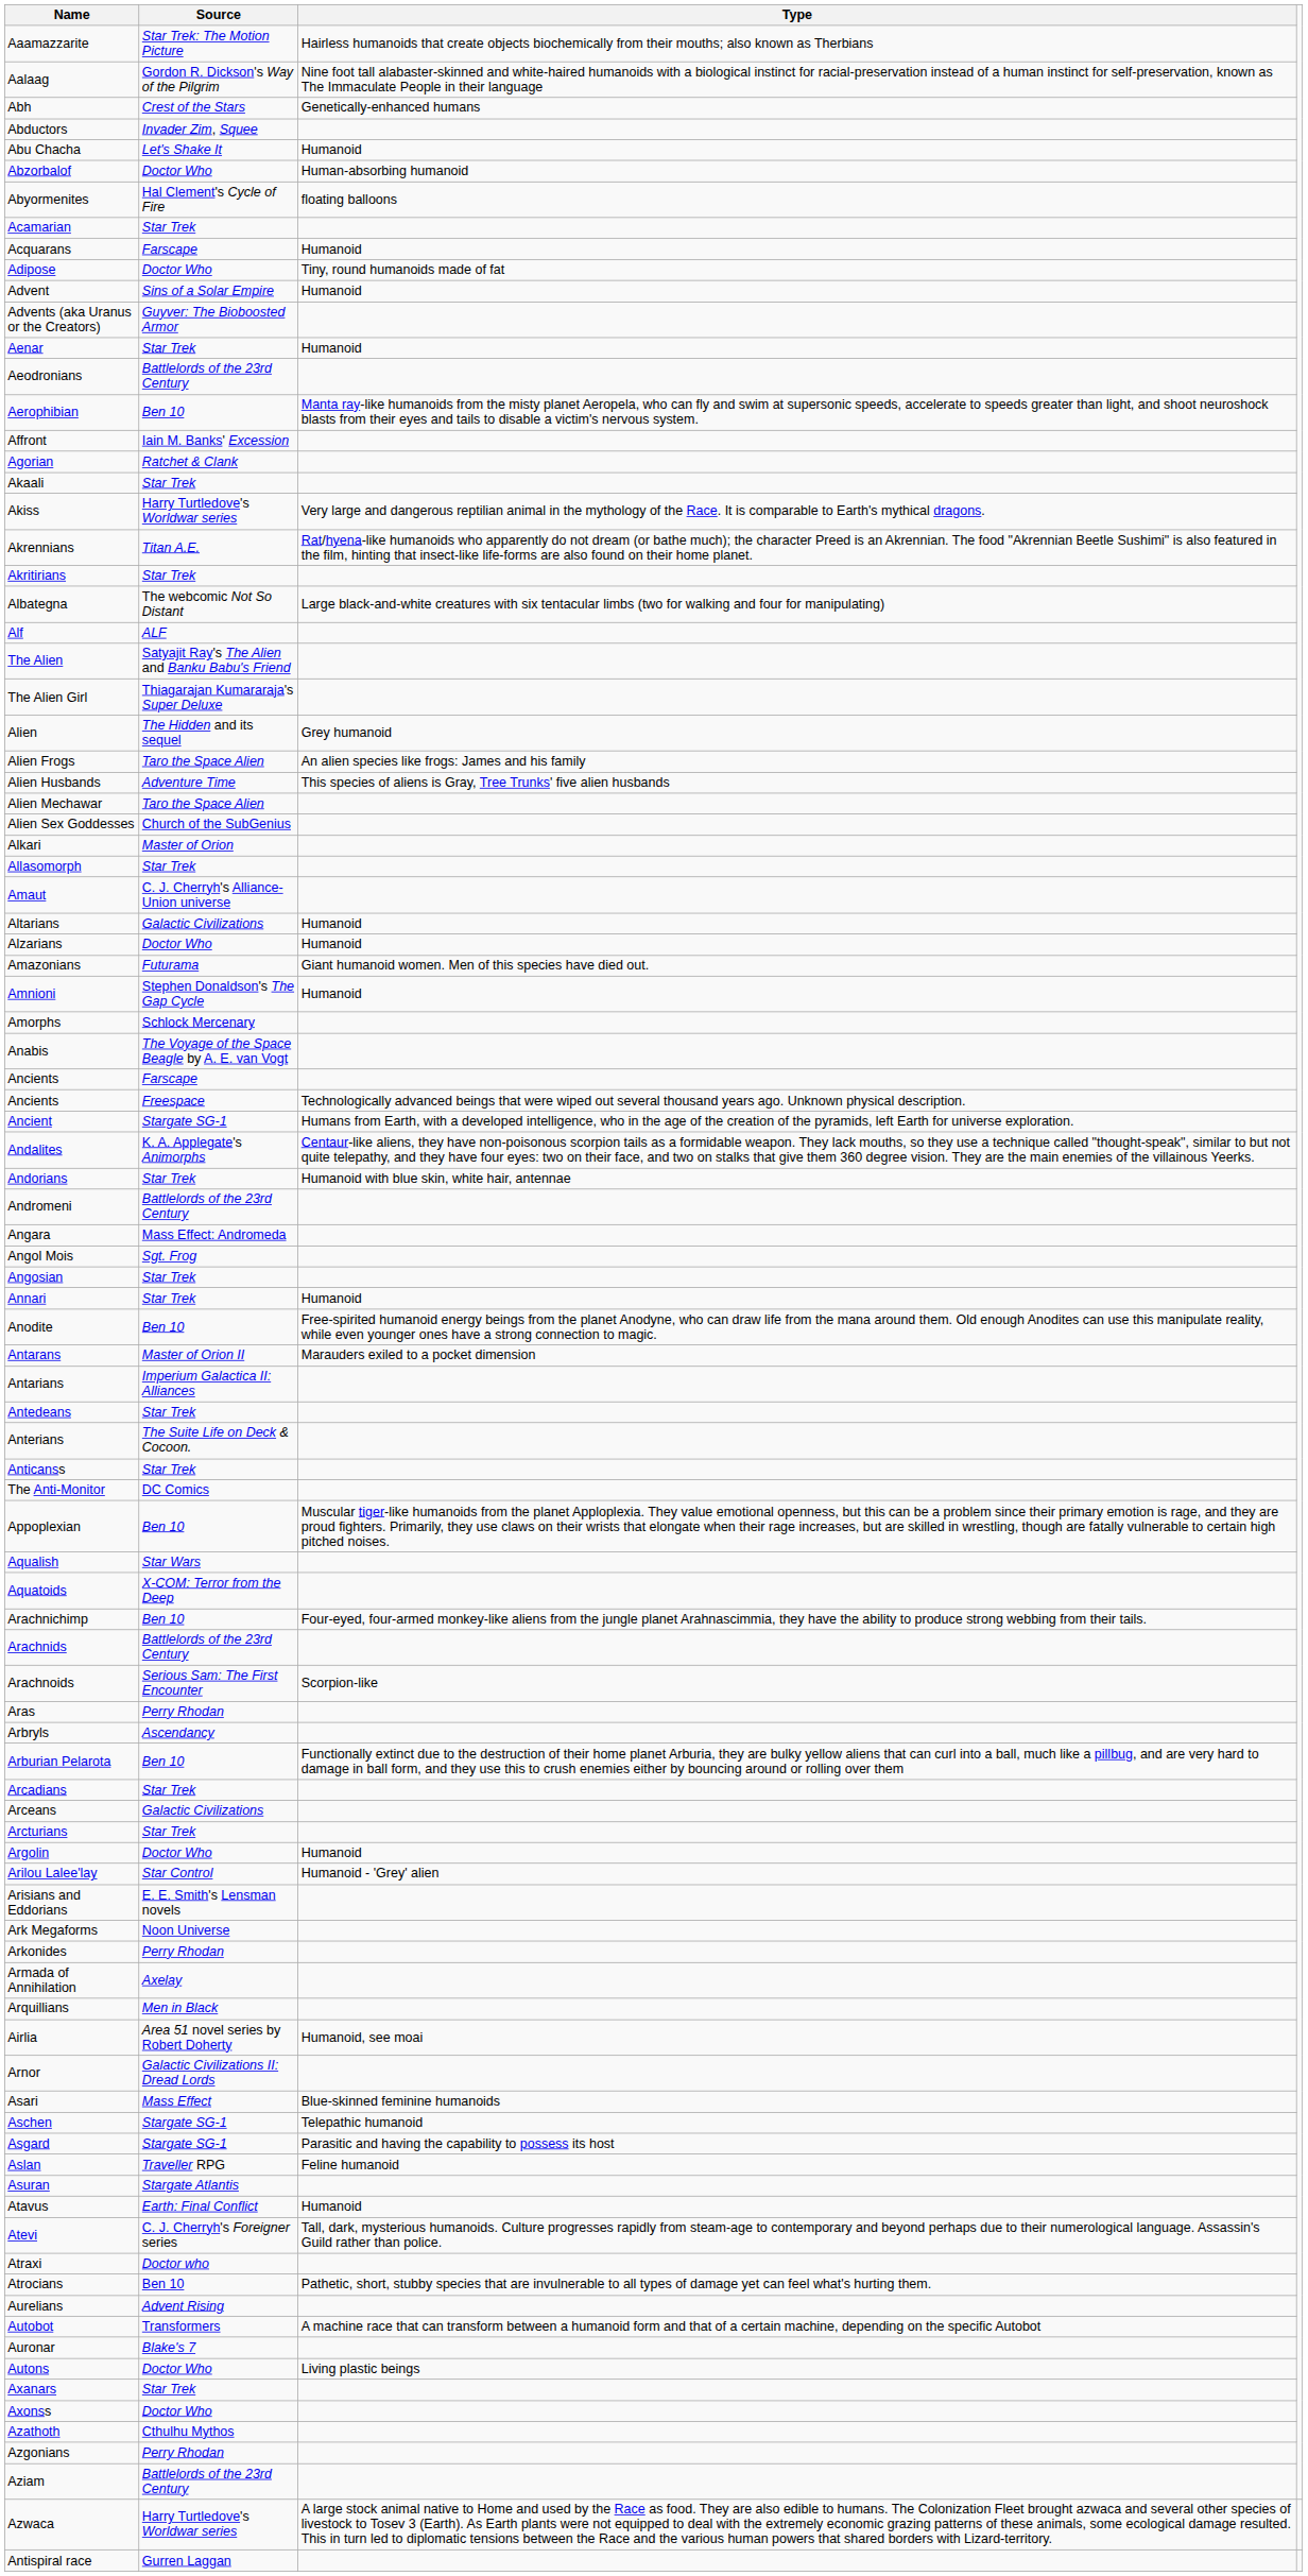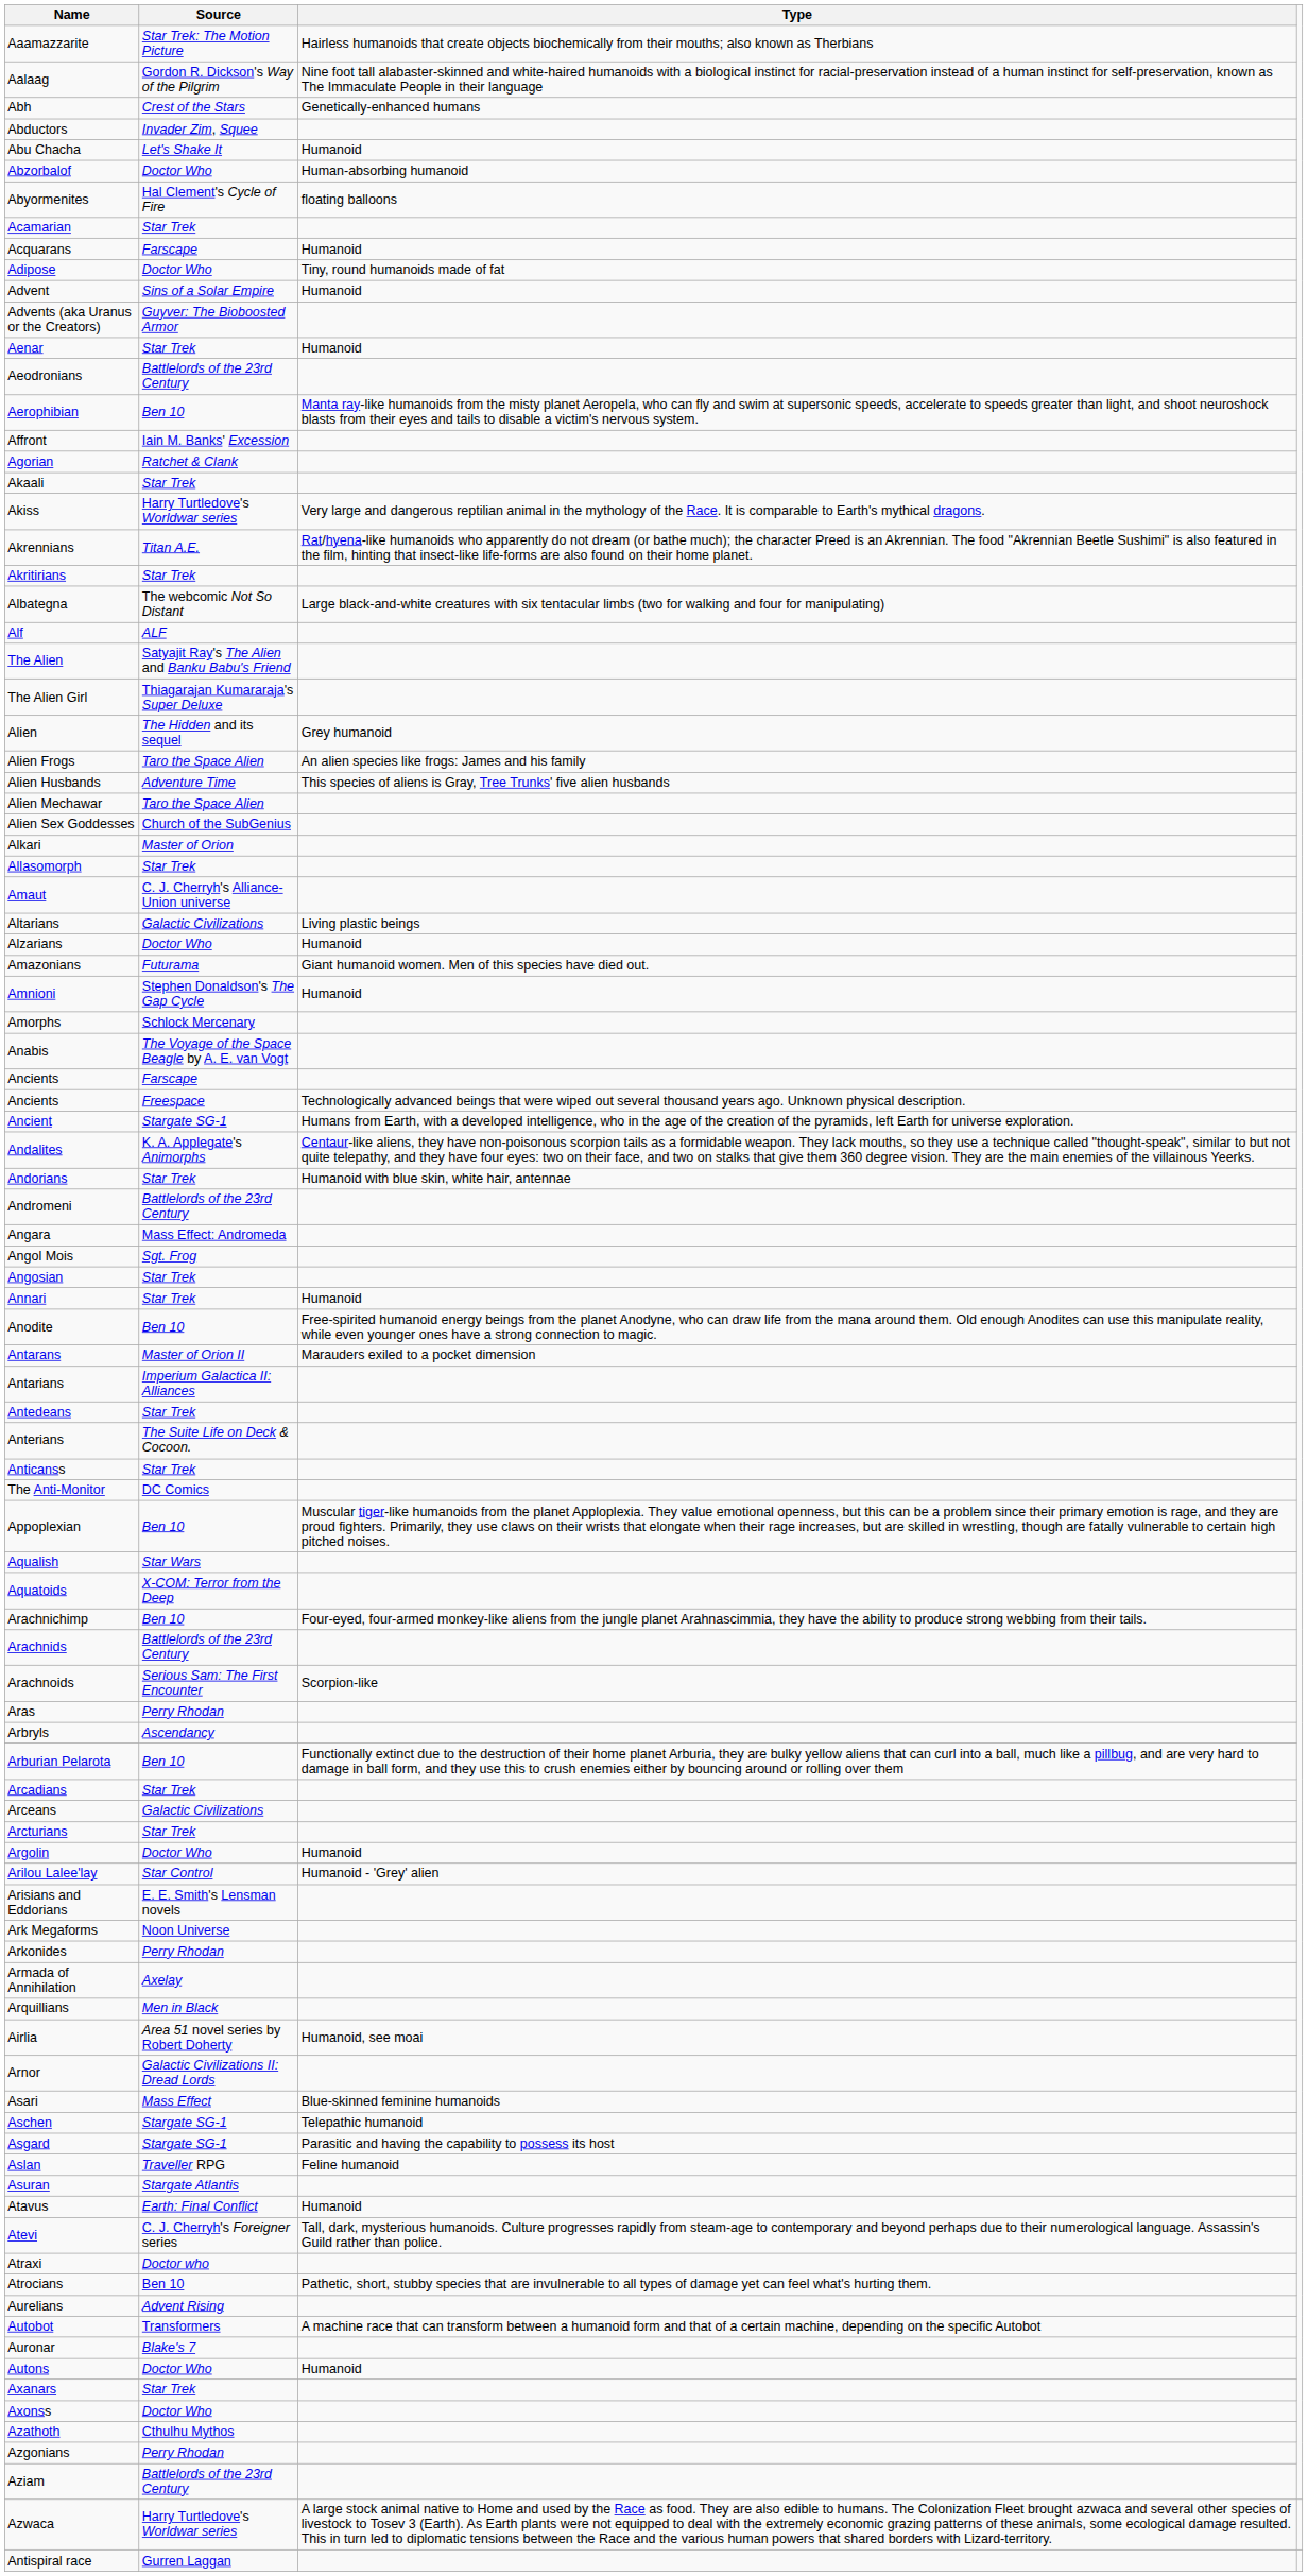Altarians | Type: Humanoid -> Living plastic beings
Autons | Type: Living plastic beings -> Humanoid
